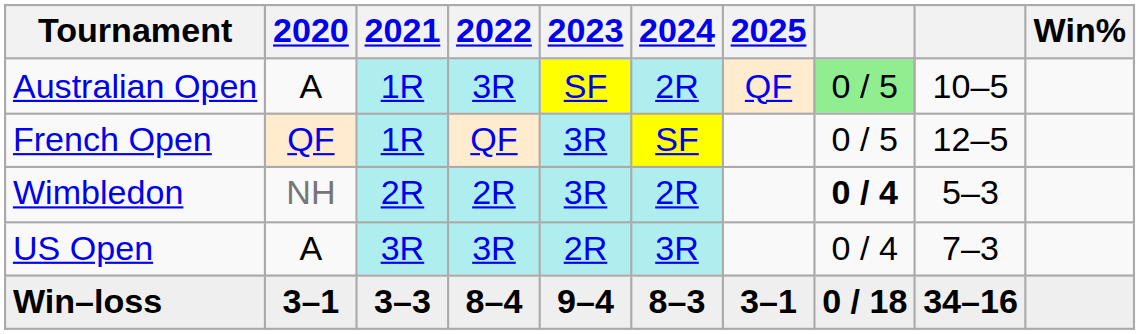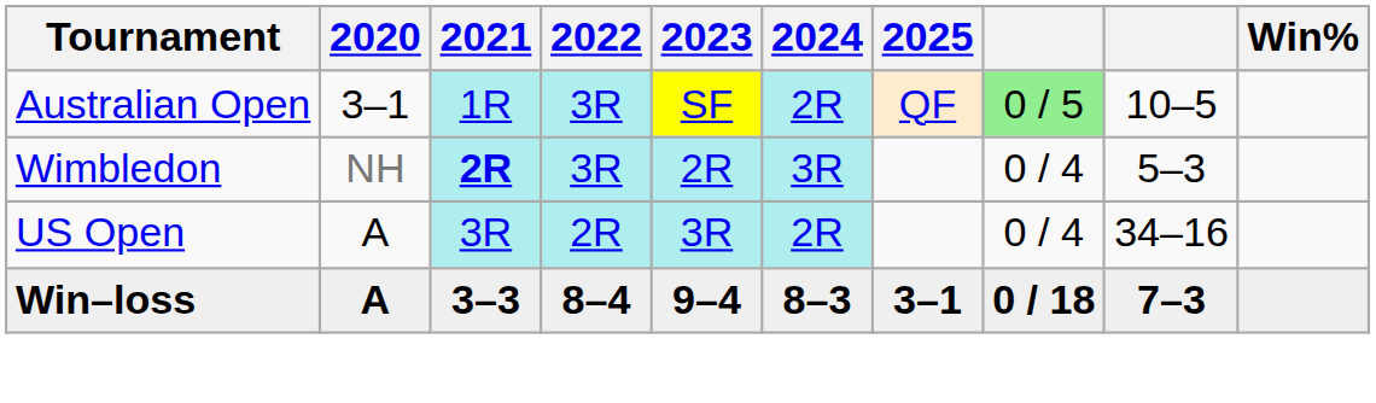Australian Open | 2020: A -> 3–1
- row: French Open | QF | 1R | QF | 3R | SF | 0 / 5 | 12–5
Wimbledon | 2021: normal -> bold
Wimbledon | 2022: 2R -> 3R
Wimbledon | 2023: 3R -> 2R
Wimbledon | 2024: 2R -> 3R
Wimbledon | column 8: bold -> normal
US Open | 2022: 3R -> 2R
US Open | 2023: 2R -> 3R
US Open | 2024: 3R -> 2R
US Open | column 9: 7–3 -> 34–16
Win–loss | 2020: 3–1 -> A
Win–loss | column 9: 34–16 -> 7–3
